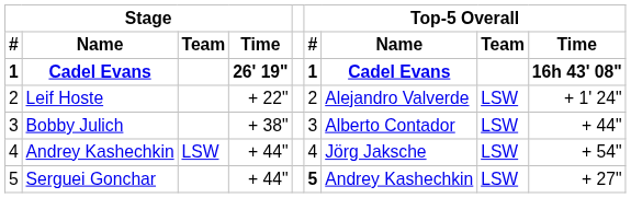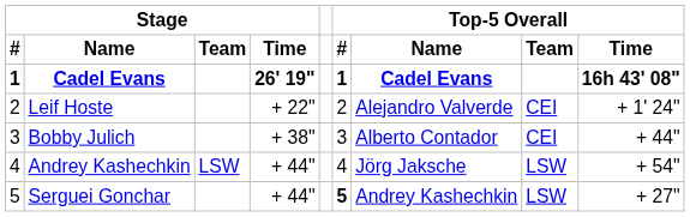Leif Hoste | Top-5 Overall / Team: LSW -> CEI
Bobby Julich | Top-5 Overall / Team: LSW -> CEI
